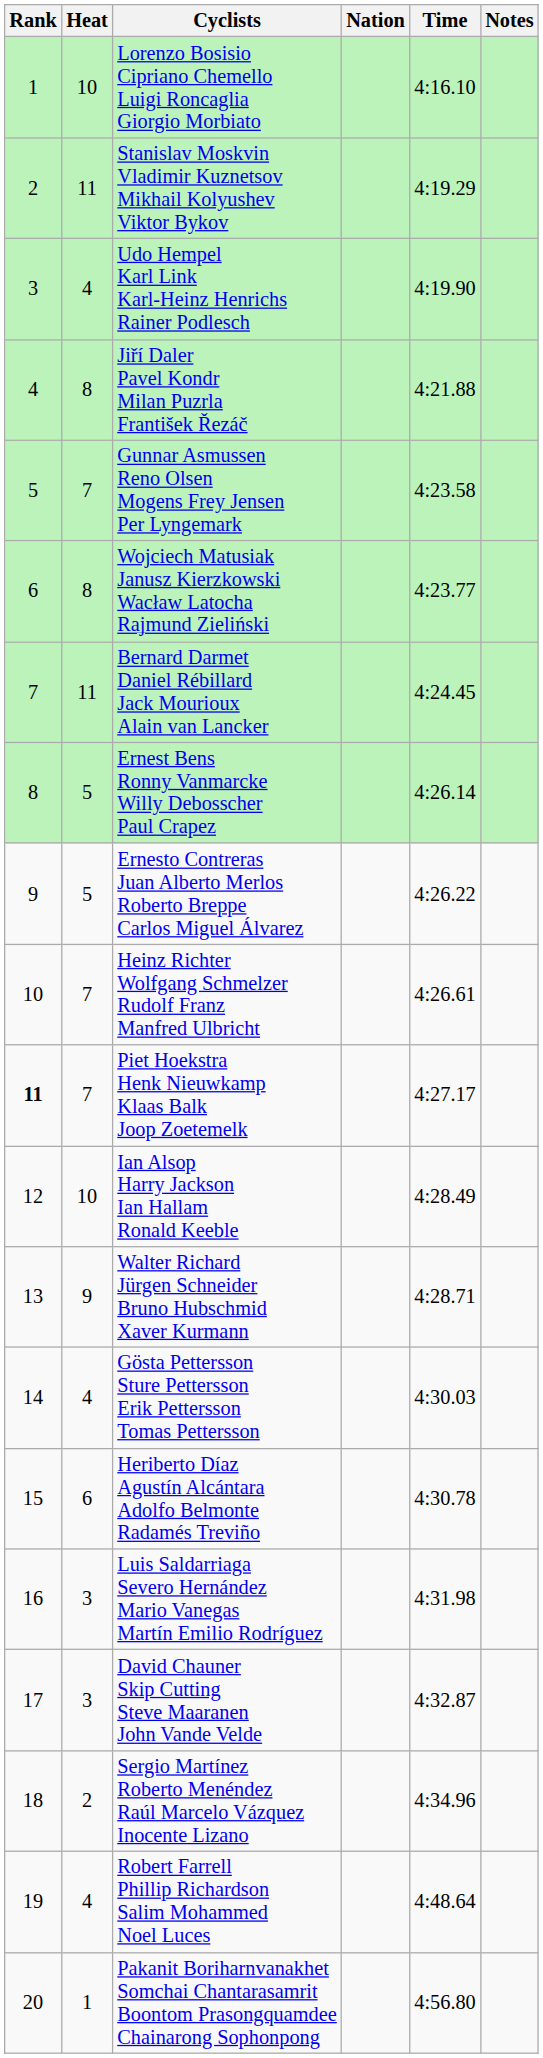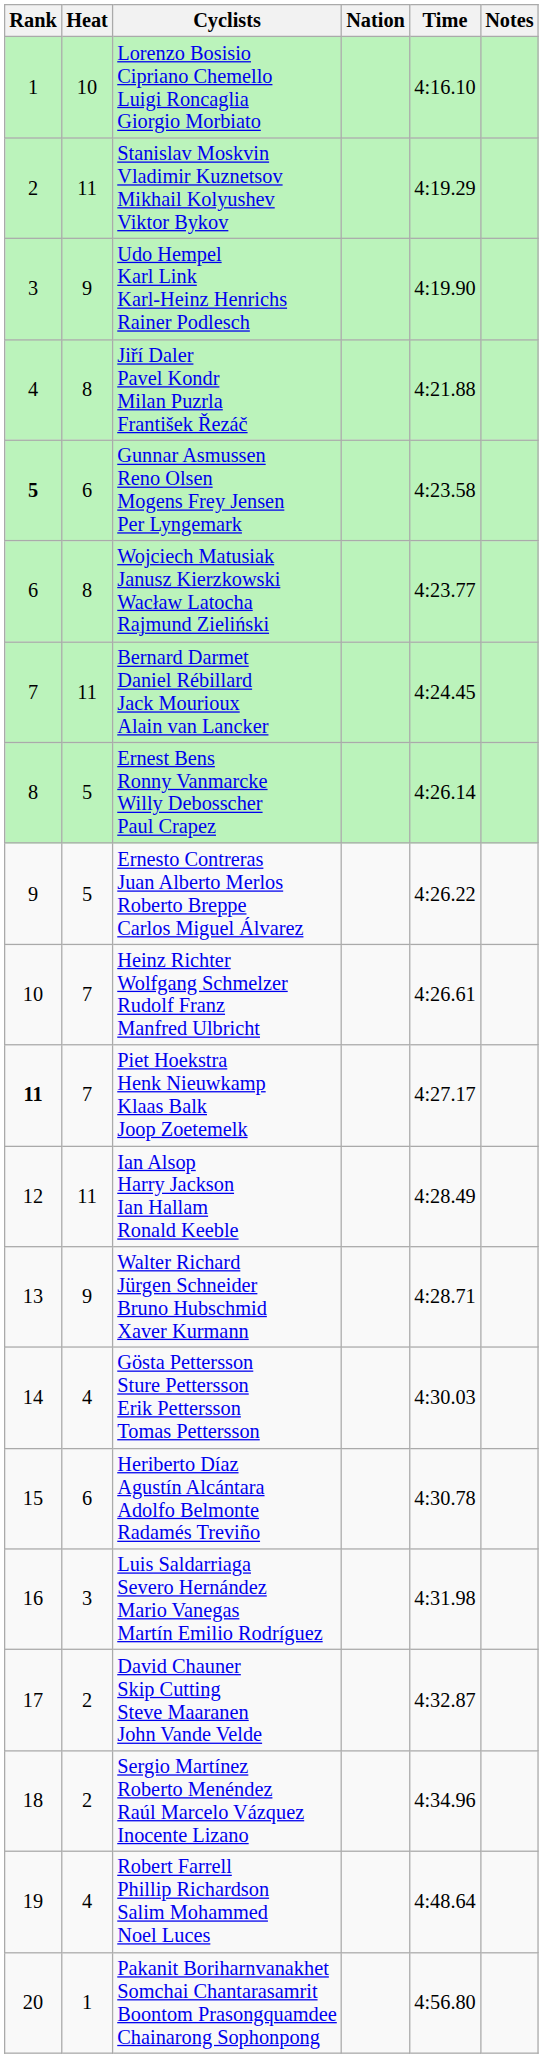Udo Hempel Karl Link Karl-Heinz Henrichs Rainer Podlesch | Heat: 4 -> 9
Gunnar Asmussen Reno Olsen Mogens Frey Jensen Per Lyngemark | Rank: normal -> bold
Gunnar Asmussen Reno Olsen Mogens Frey Jensen Per Lyngemark | Heat: 7 -> 6
Ian Alsop Harry Jackson Ian Hallam Ronald Keeble | Heat: 10 -> 11
David Chauner Skip Cutting Steve Maaranen John Vande Velde | Heat: 3 -> 2
